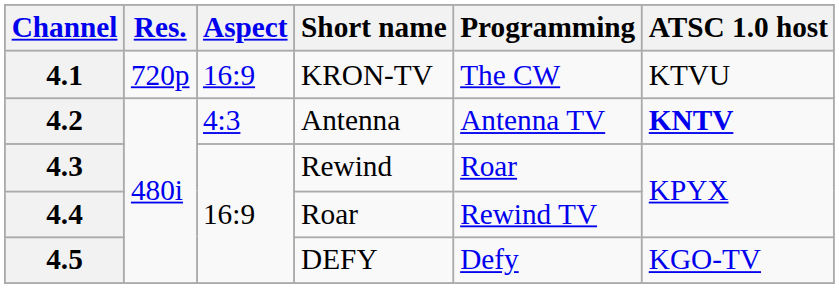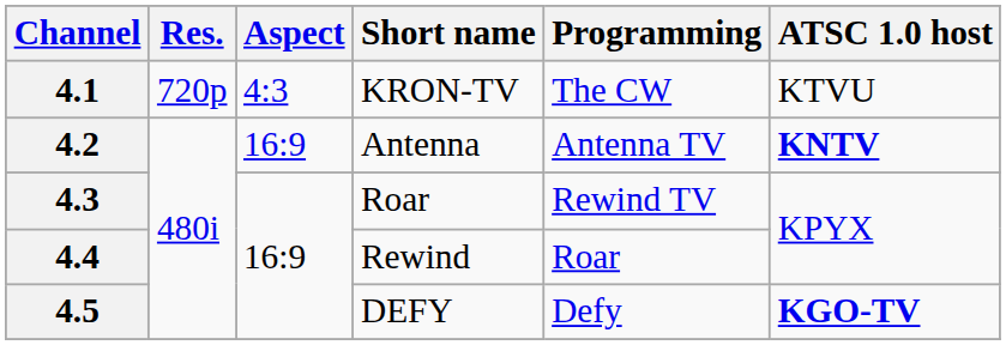4.1 | Aspect: 16:9 -> 4:3
4.2 | Aspect: 4:3 -> 16:9
4.3 | Short name: Rewind -> Roar
4.3 | Programming: Roar -> Rewind TV
4.4 | Short name: Roar -> Rewind
4.4 | Programming: Rewind TV -> Roar
4.5 | ATSC 1.0 host: normal -> bold
